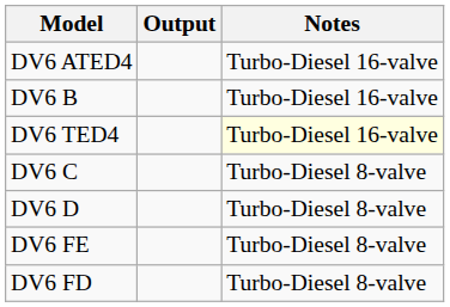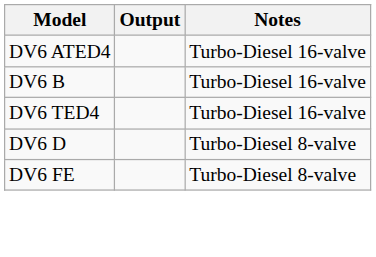DV6 TED4 | Notes: lightyellow background -> no background
- row: DV6 C | Turbo-Diesel 8-valve
- row: DV6 FD | Turbo-Diesel 8-valve
